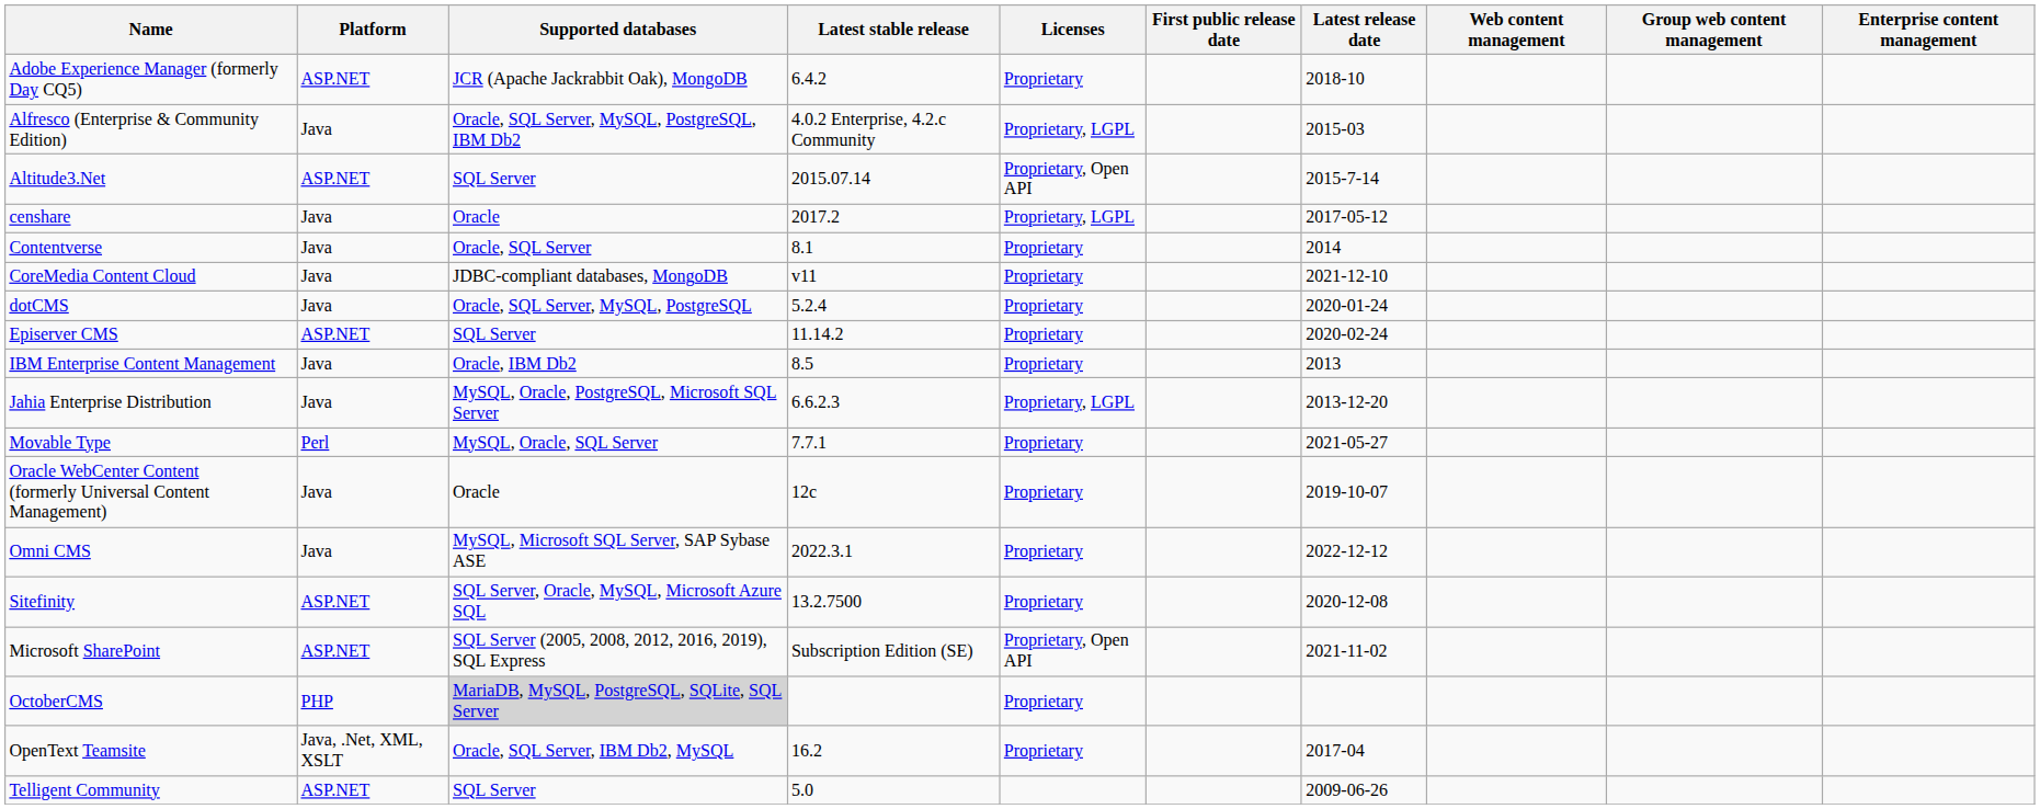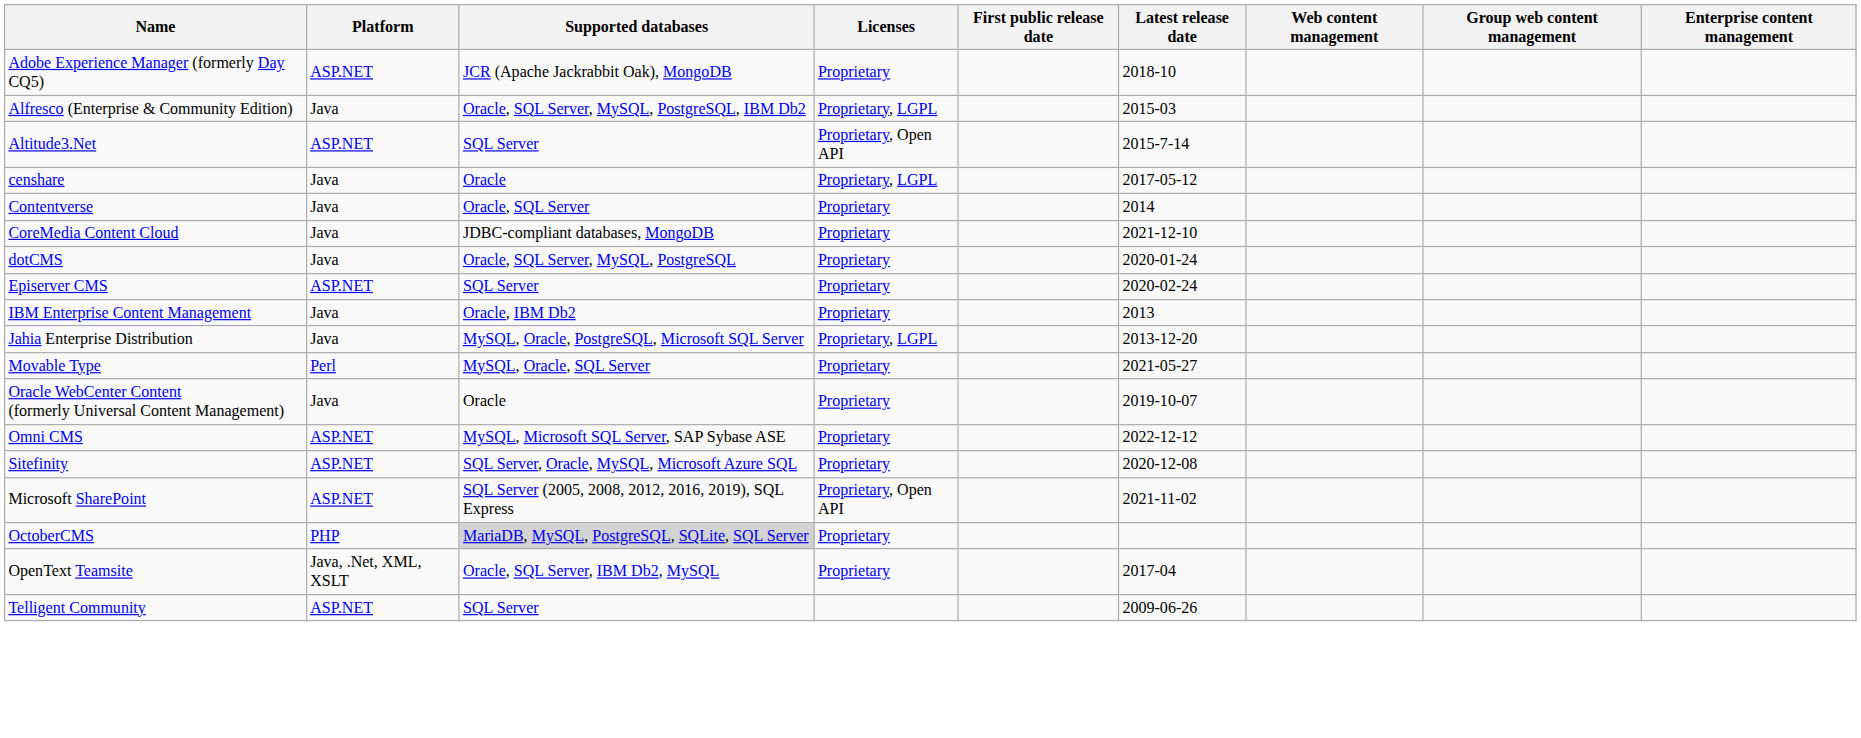- column: Latest stable release | 6.4.2 | 4.0.2 Enterprise, 4.2.c Community | 2015.07.14 | 2017.2 | 8.1 | v11 | 5.2.4 | 11.14.2 | 8.5 | 6.6.2.3 | 7.7.1 | 12c | 2022.3.1 | 13.2.7500 | Subscription Edition (SE) | 16.2 | 5.0
Omni CMS | Platform: Java -> ASP.NET
